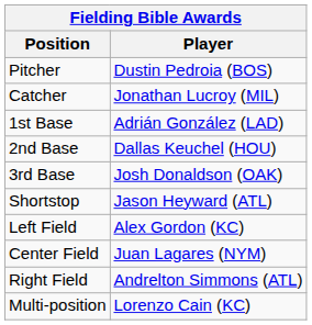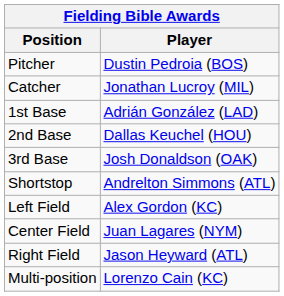Shortstop | Player: Jason Heyward (ATL) -> Andrelton Simmons (ATL)
Right Field | Player: Andrelton Simmons (ATL) -> Jason Heyward (ATL)
